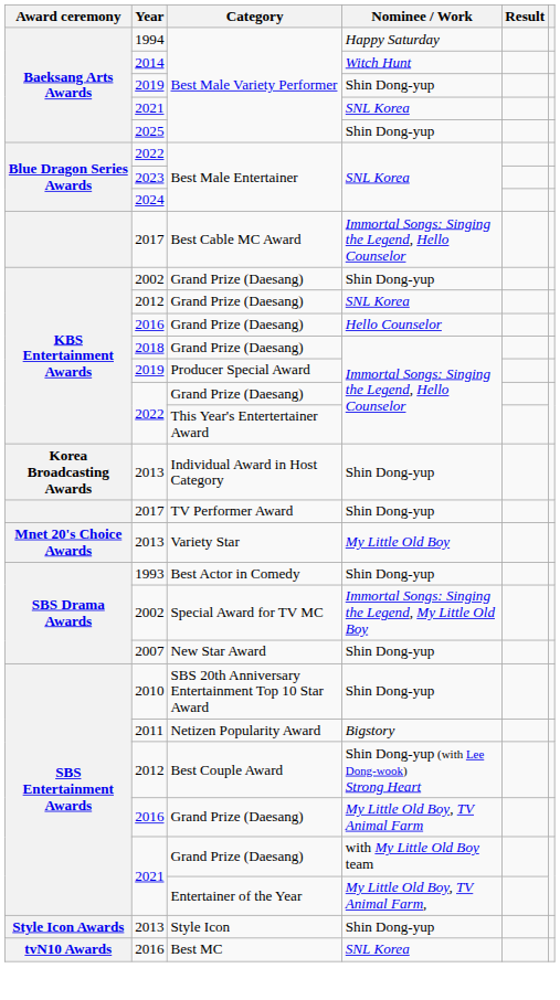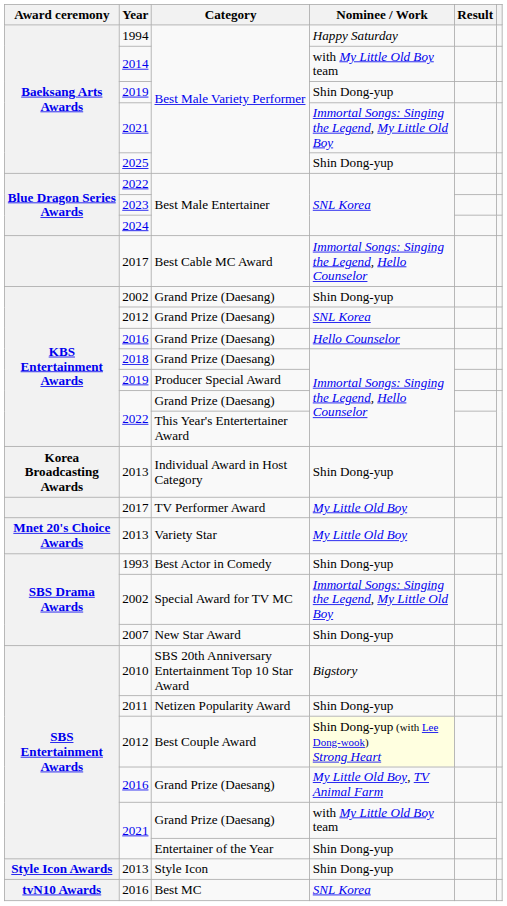2014 | Nominee / Work: Witch Hunt -> with My Little Old Boy team
2021 / Best Male Variety Performer | Nominee / Work: SNL Korea -> Immortal Songs: Singing the Legend, My Little Old Boy
2017 / TV Performer Award | Nominee / Work: Shin Dong-yup -> My Little Old Boy
2010 | Nominee / Work: Shin Dong-yup -> Bigstory
2011 | Nominee / Work: Bigstory -> Shin Dong-yup
2012 / Best Couple Award | Nominee / Work: no background -> lightyellow background
2021 / Entertainer of the Year | Nominee / Work: My Little Old Boy, TV Animal Farm, -> Shin Dong-yup
